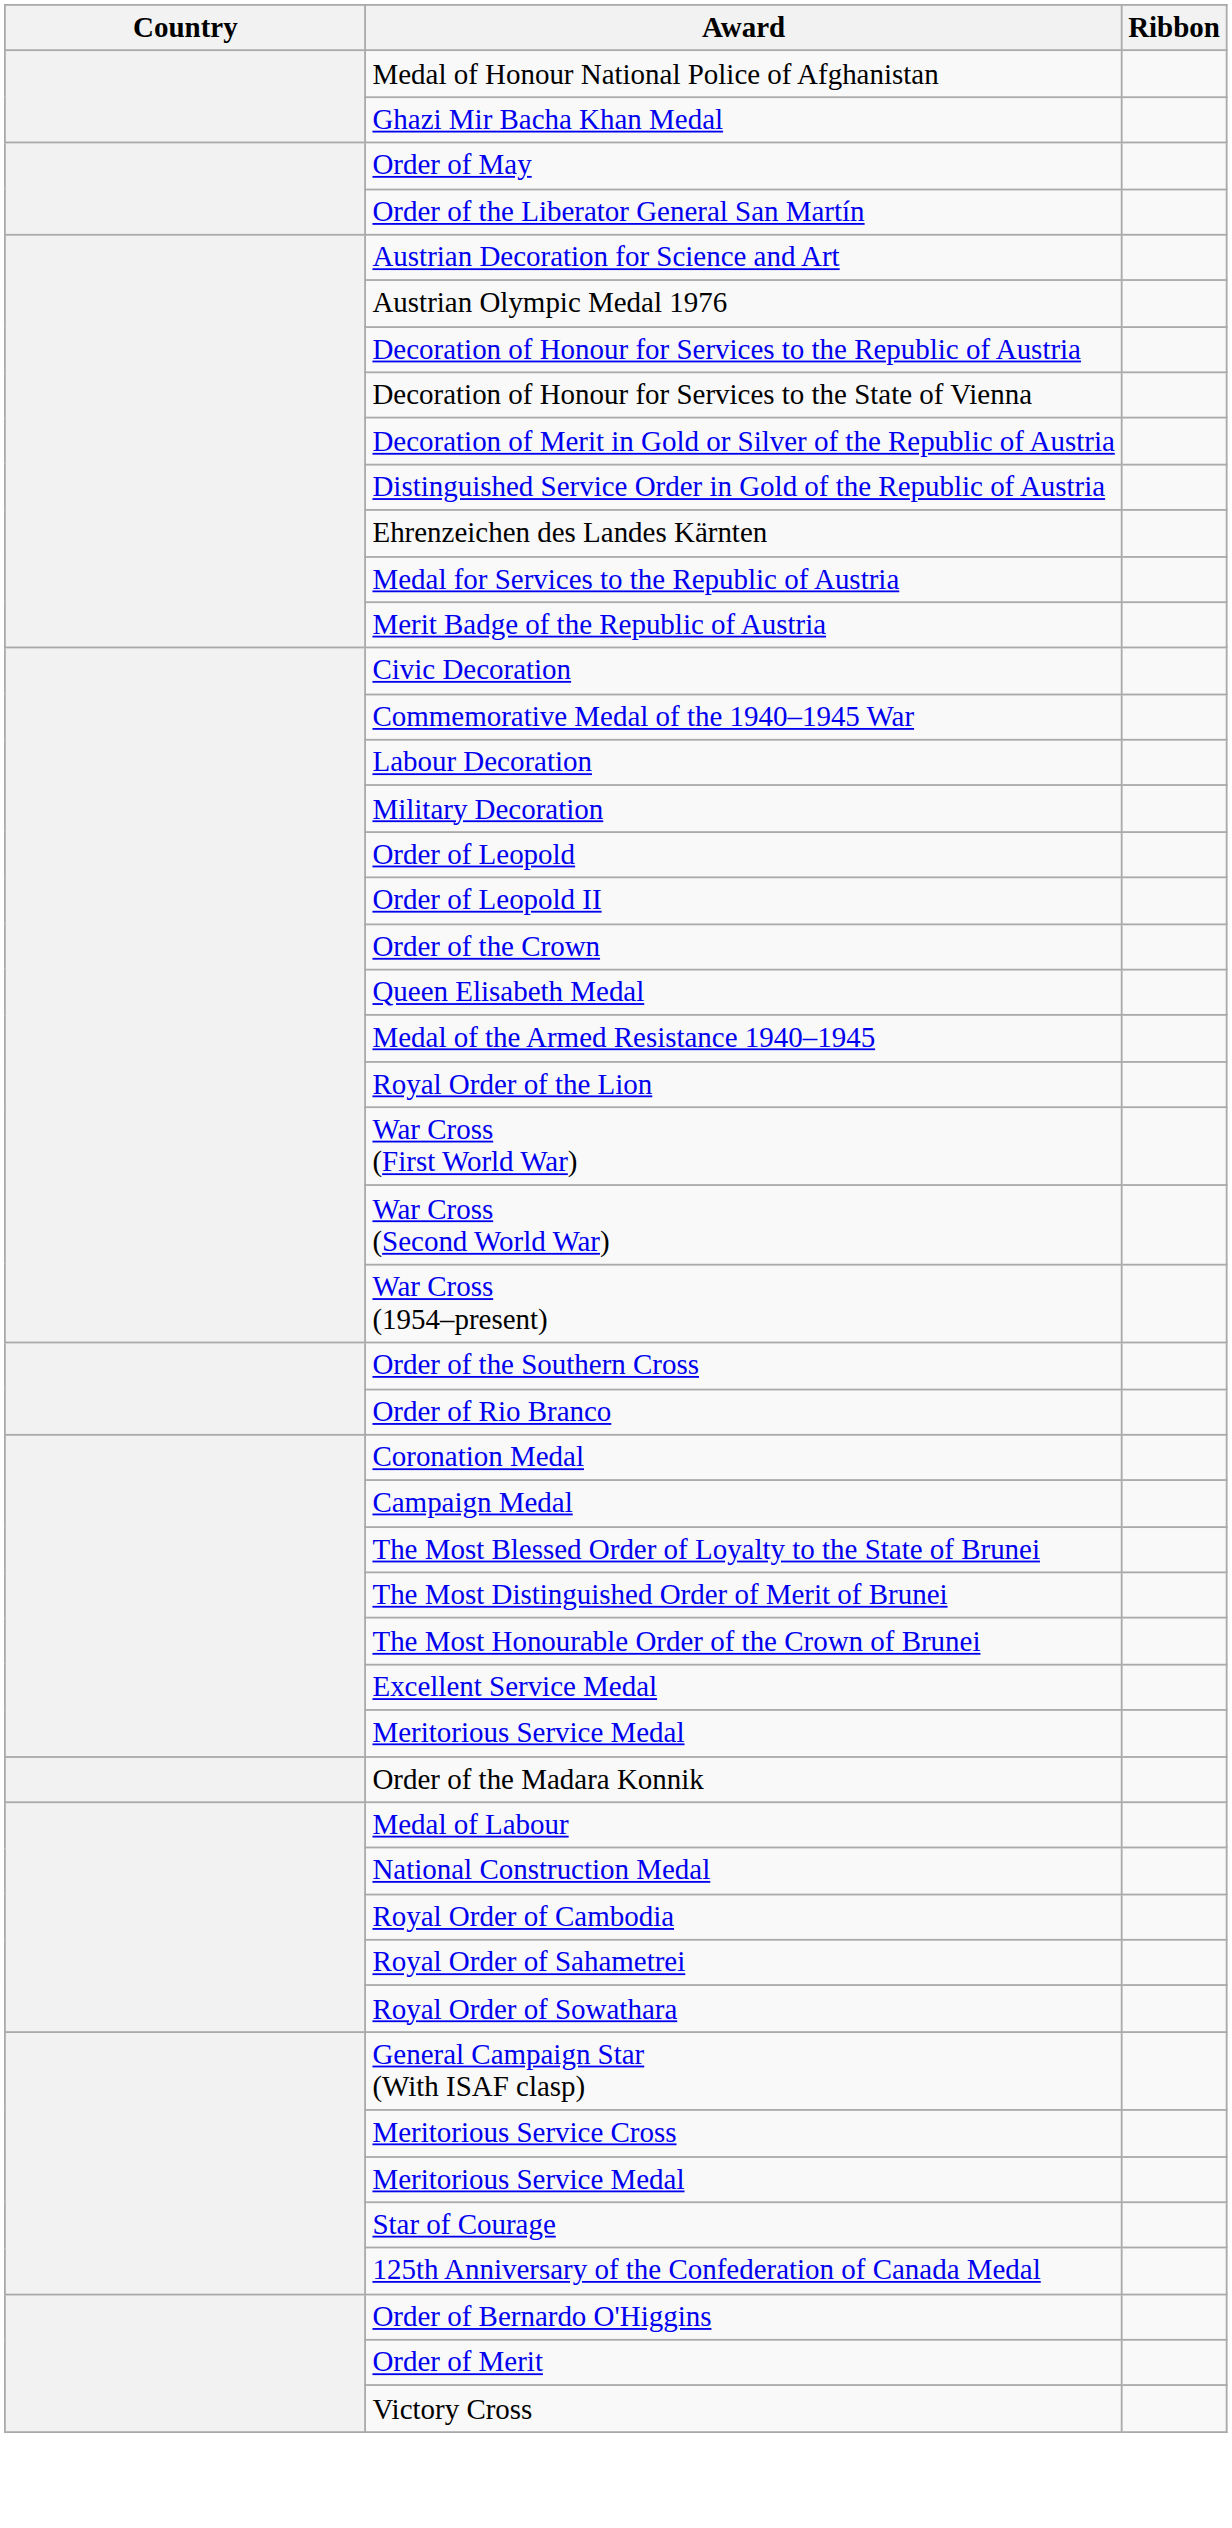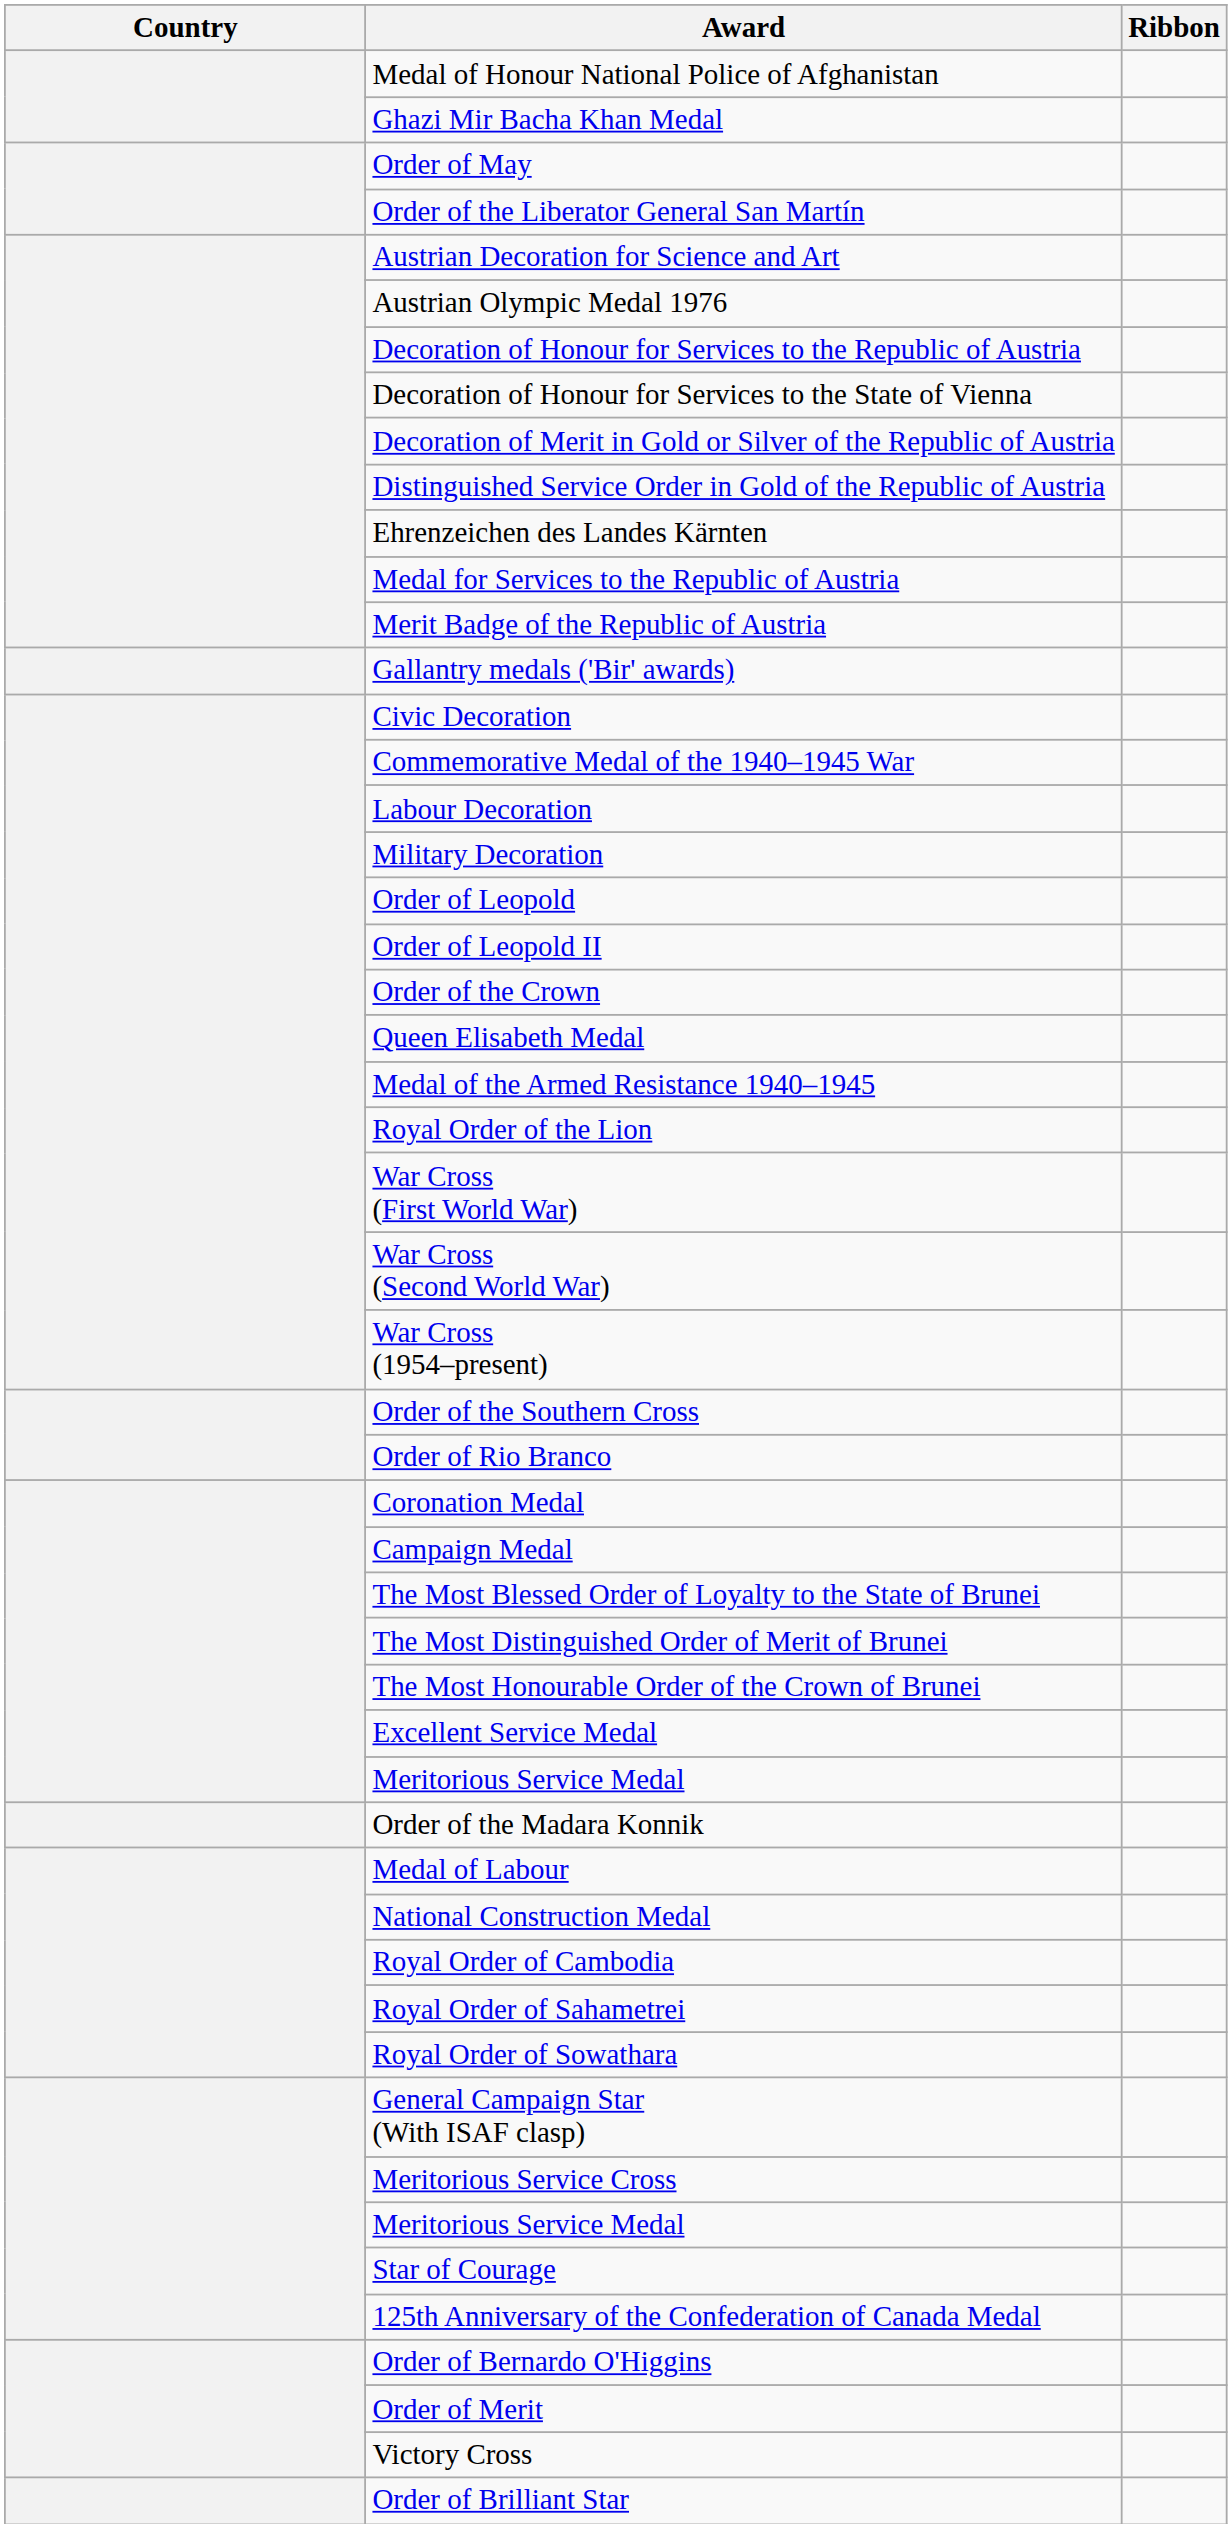+ row: Gallantry medals ('Bir' awards)
+ row: Order of Brilliant Star
